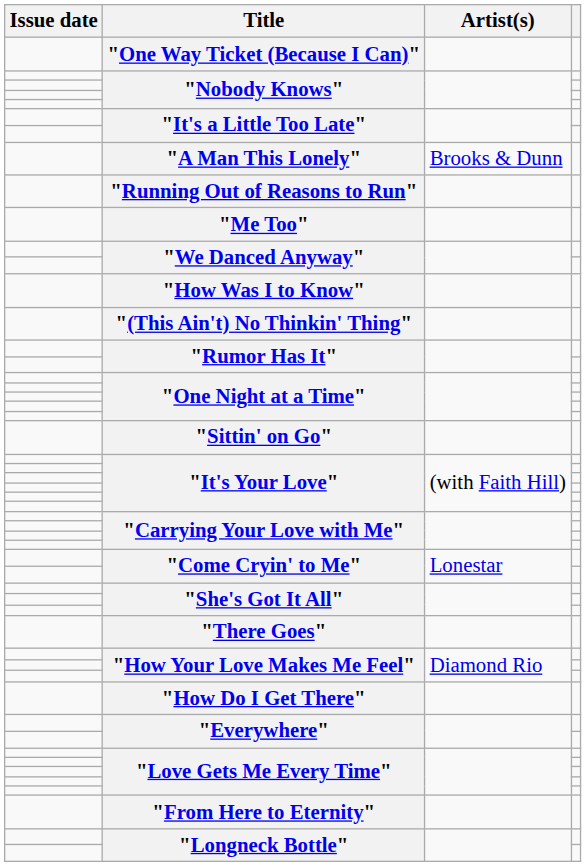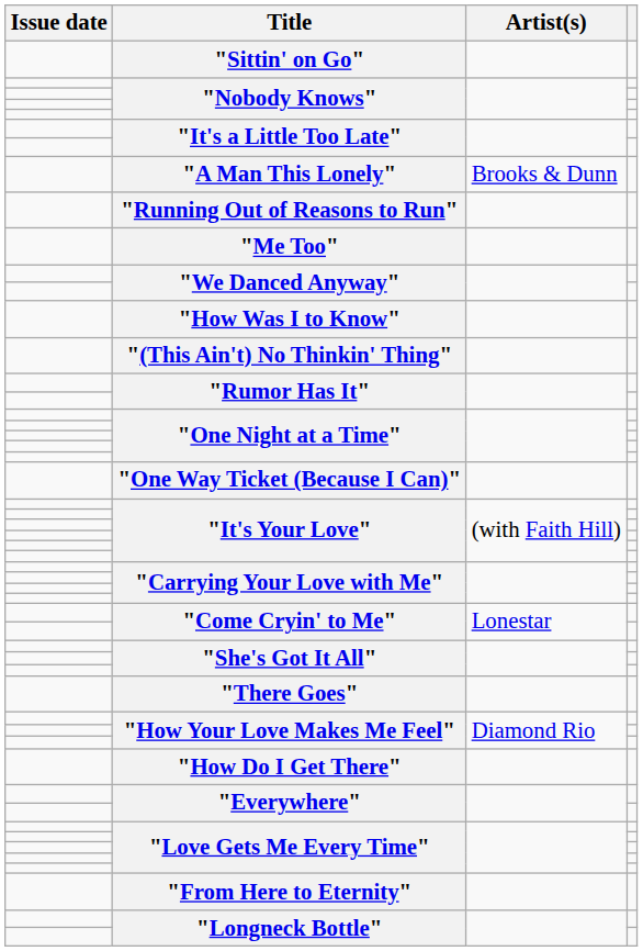rows swapped: "One Way Ticket (Because I Can)" <-> "Sittin' on Go"
